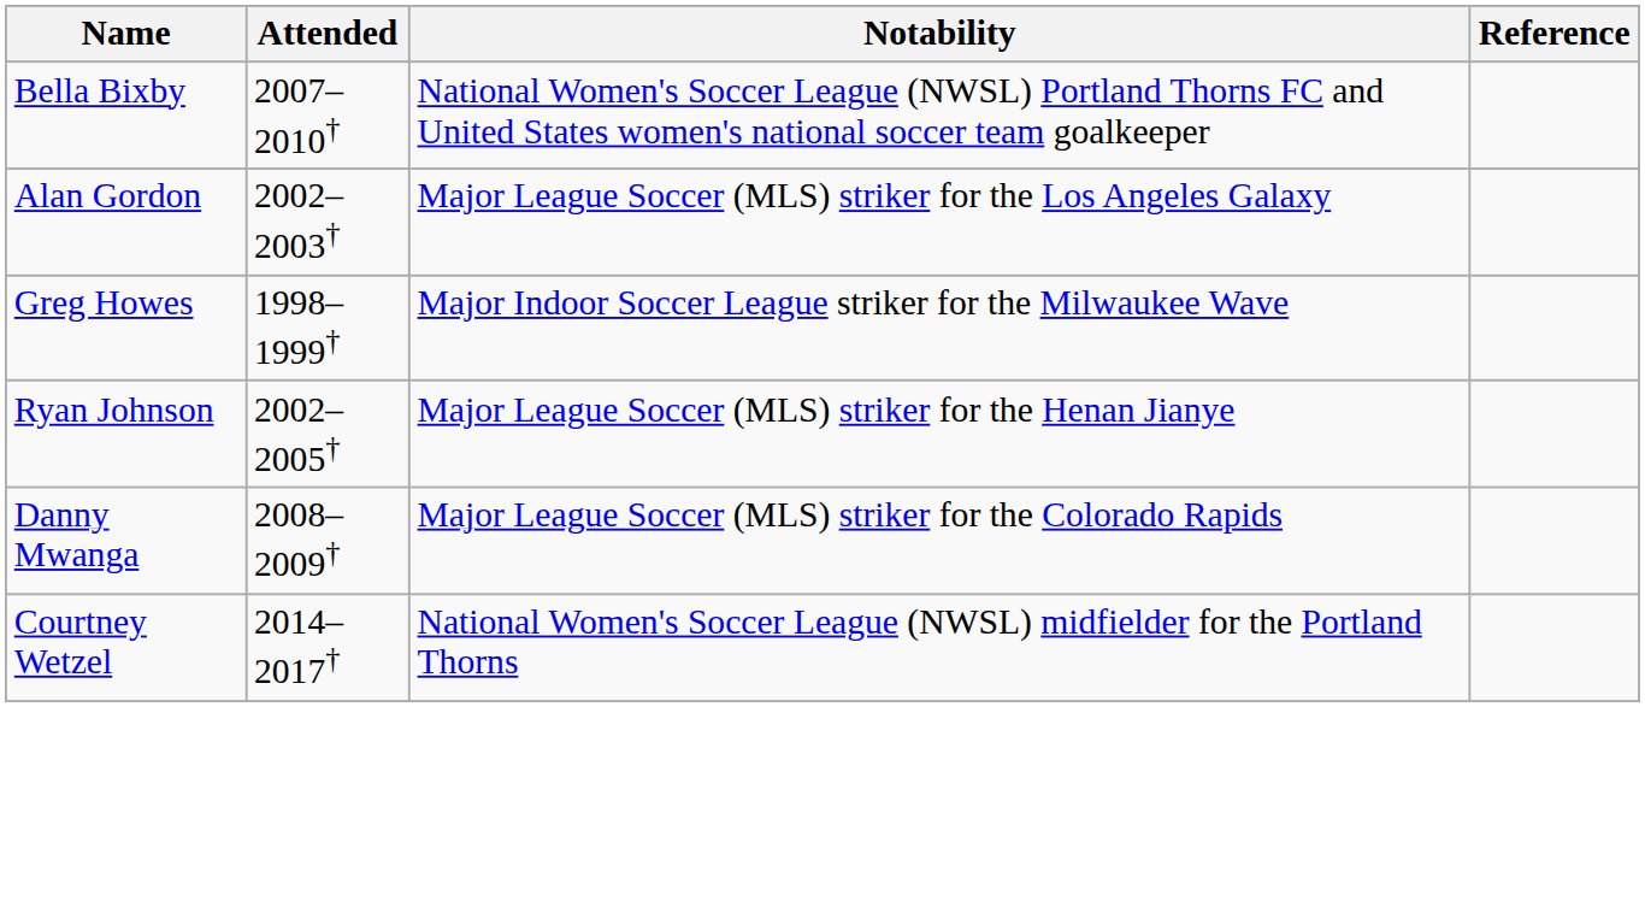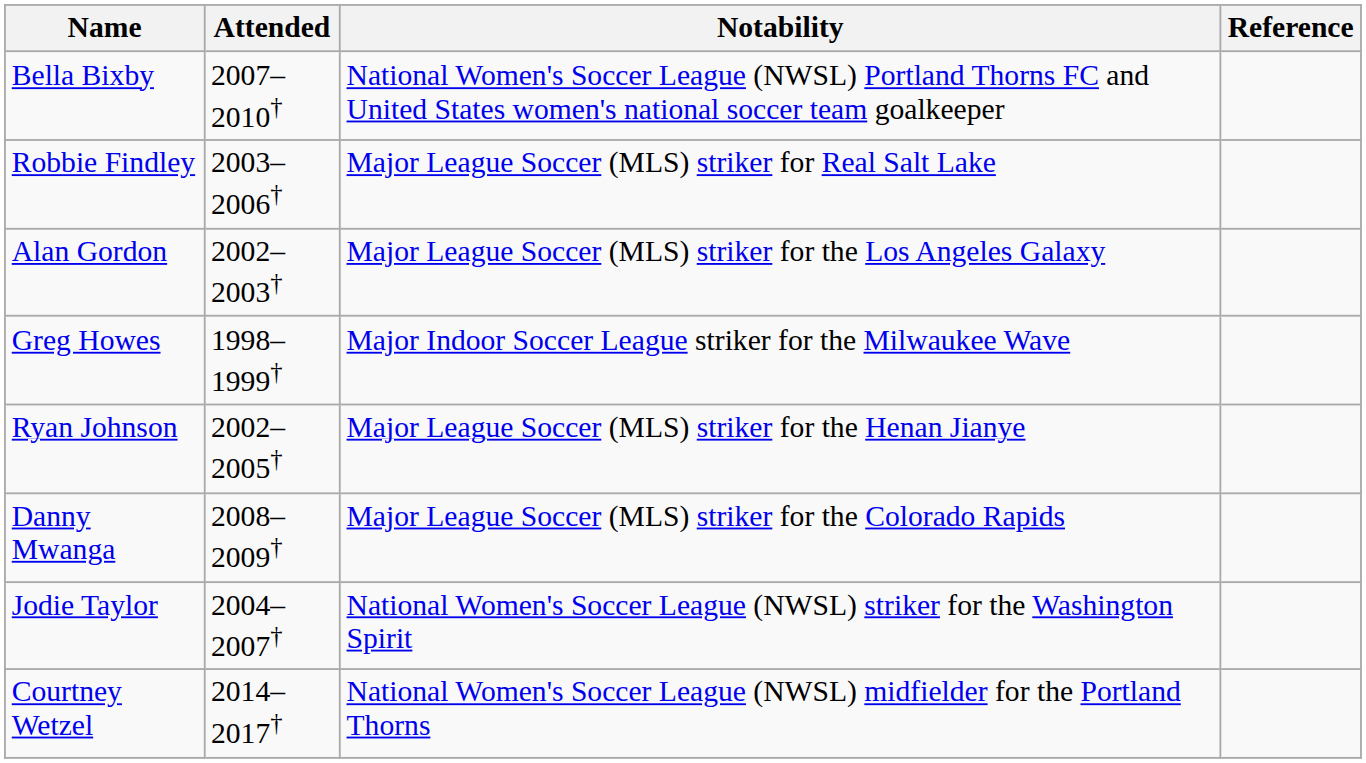+ row: Robbie Findley | 2003–2006† | Major League Soccer (MLS) striker for Real Salt Lake
+ row: Jodie Taylor | 2004–2007† | National Women's Soccer League (NWSL) striker for the Washington Spirit
